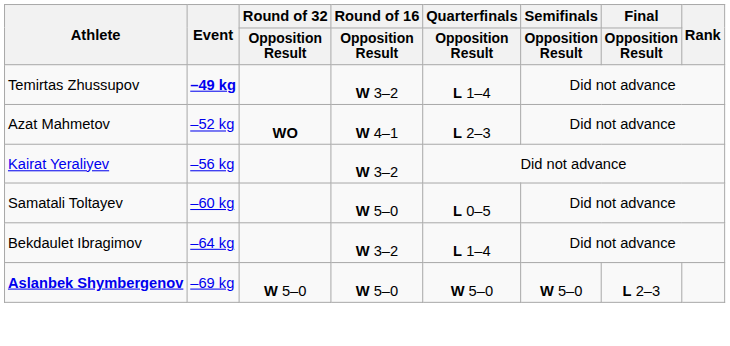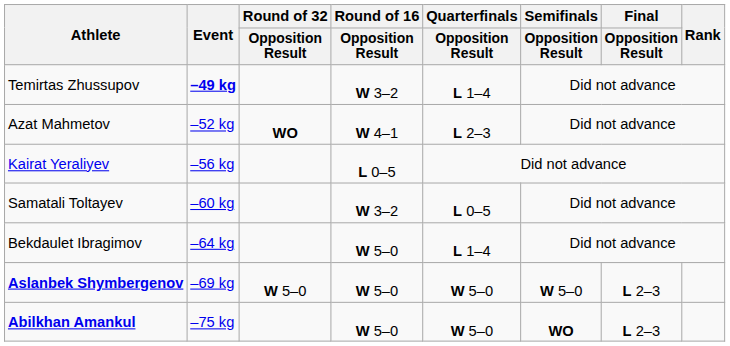Kairat Yeraliyev | Round of 16 / Opposition Result: W 3–2 -> L 0–5
Samatali Toltayev | Round of 16 / Opposition Result: W 5–0 -> W 3–2
Bekdaulet Ibragimov | Round of 16 / Opposition Result: W 3–2 -> W 5–0
+ row: Abilkhan Amankul | –75 kg | W 5–0 | W 5–0 | WO | L 2–3
